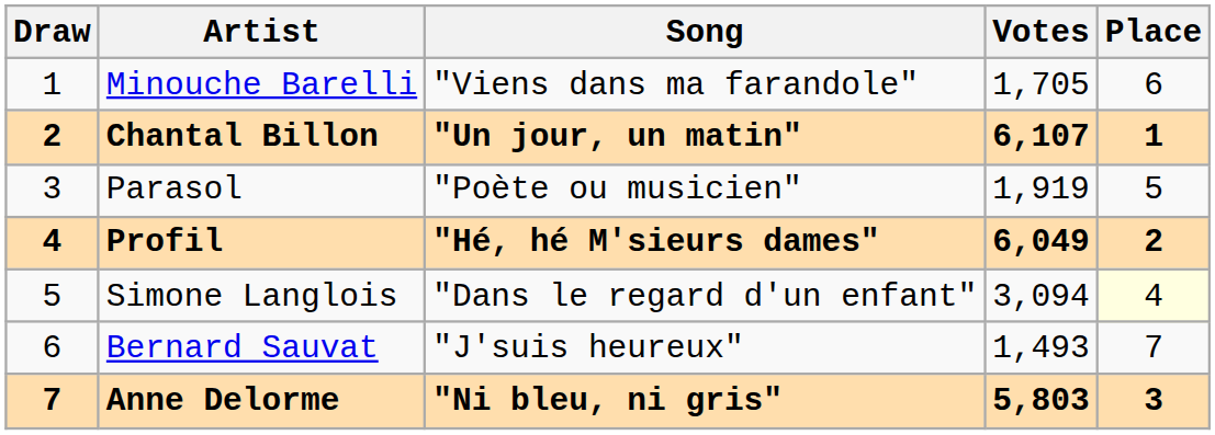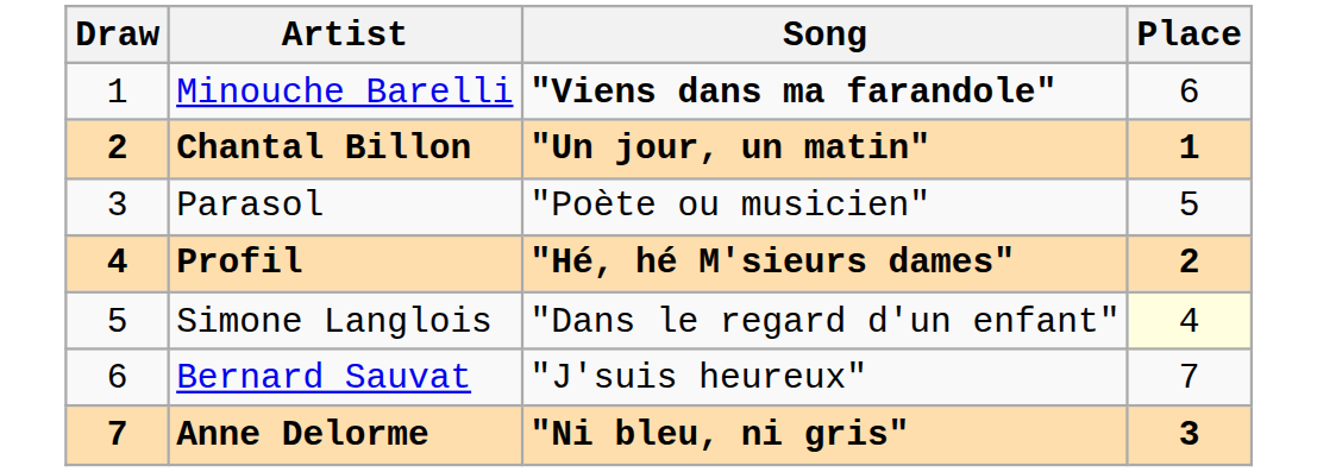- column: Votes | 1,705 | 6,107 | 1,919 | 6,049 | 3,094 | 1,493 | 5,803
Minouche Barelli | Song: normal -> bold
